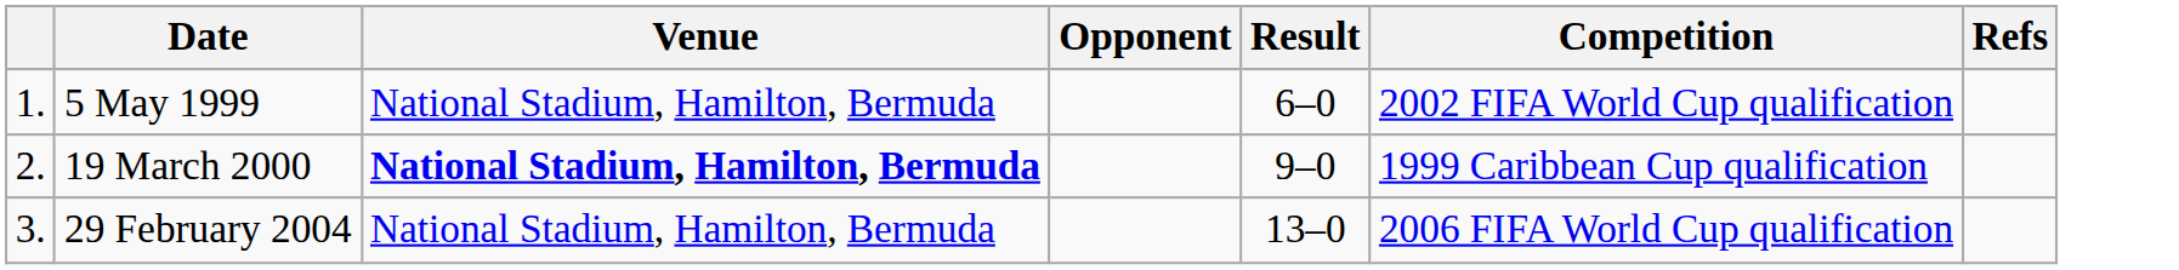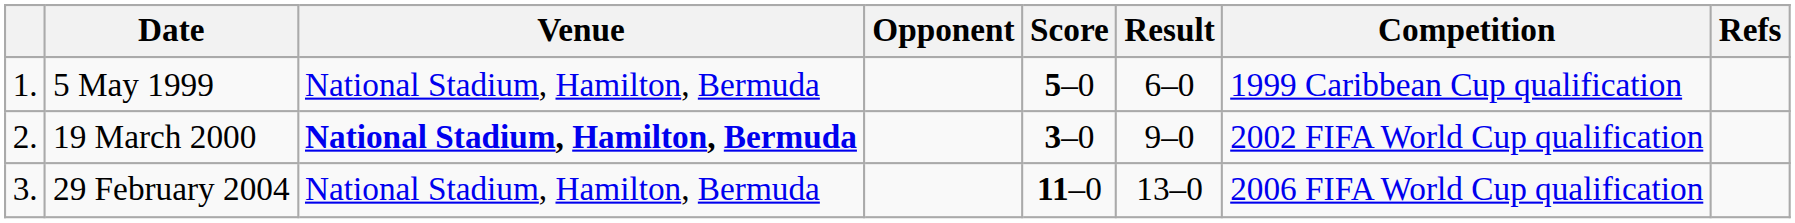+ column: Score | 5–0 | 3–0 | 11–0
5 May 1999 | Competition: 2002 FIFA World Cup qualification -> 1999 Caribbean Cup qualification
19 March 2000 | Competition: 1999 Caribbean Cup qualification -> 2002 FIFA World Cup qualification
